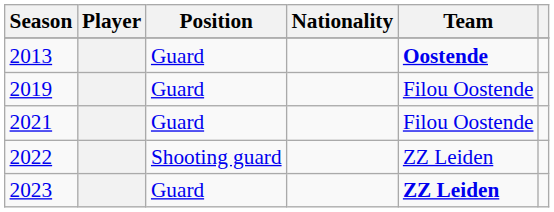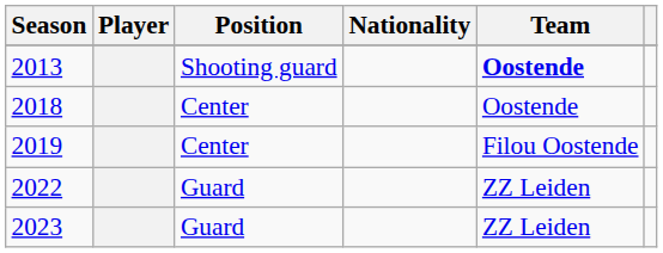2013 | Position: Guard -> Shooting guard
+ row: 2018 | Center | Oostende
2019 | Position: Guard -> Center
- row: 2021 | Guard | Filou Oostende
2022 | Position: Shooting guard -> Guard
2023 | Team: bold -> normal
